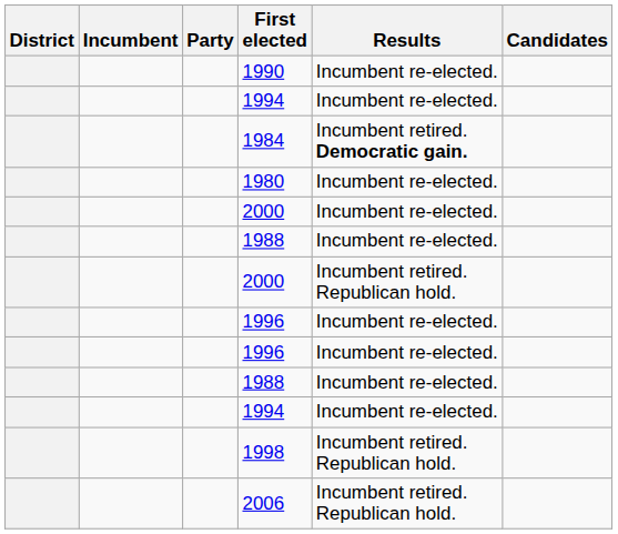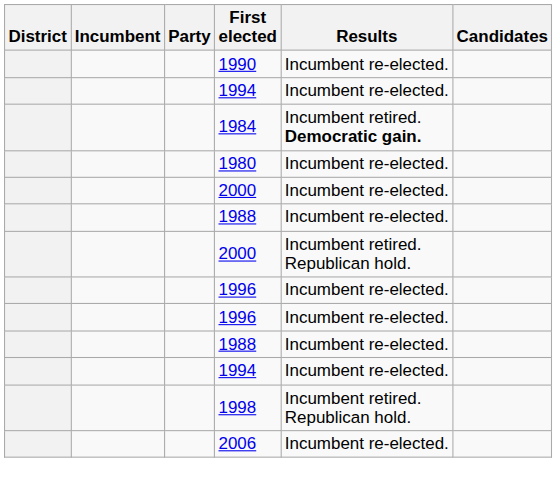2006 | Results: Incumbent retired. Republican hold. -> Incumbent re-elected.
